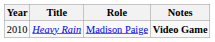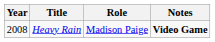Heavy Rain | Year: 2010 -> 2008
